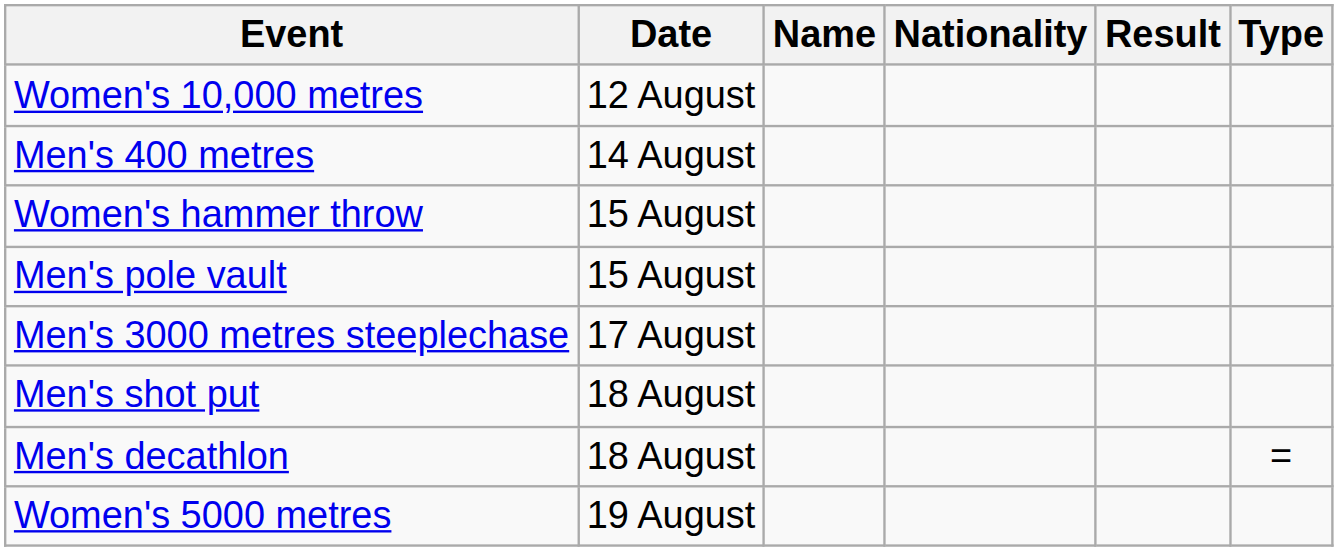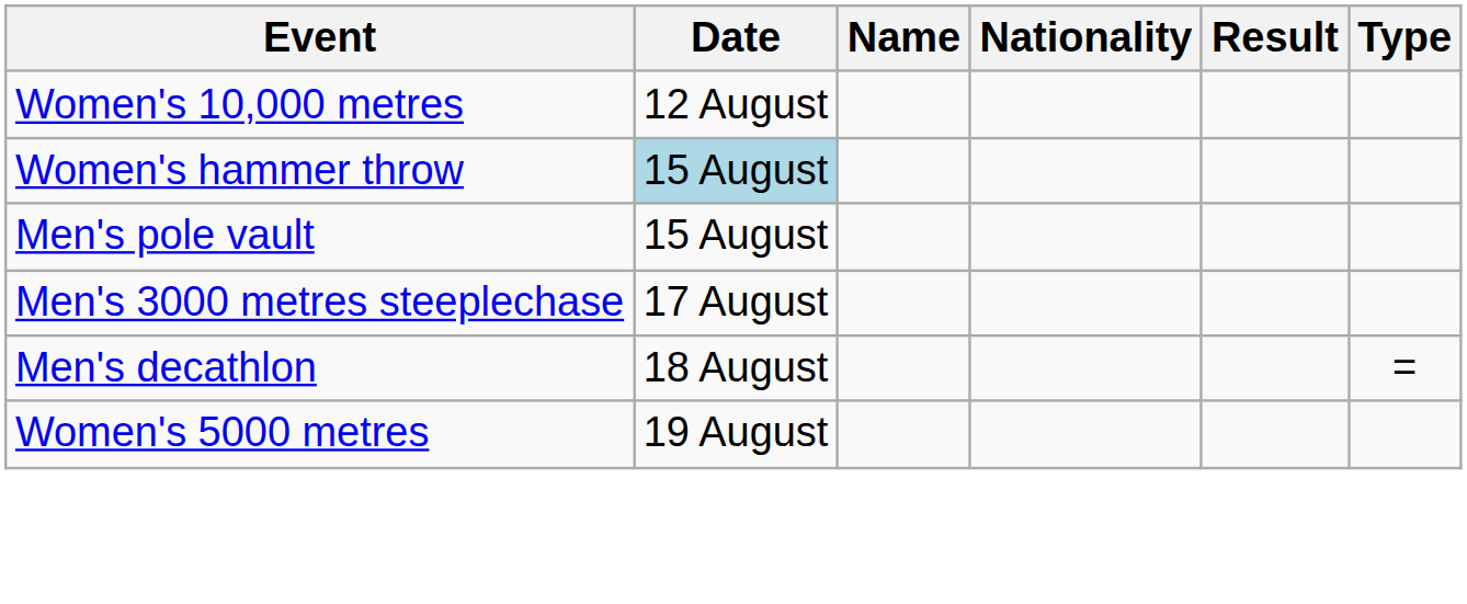- row: Men's 400 metres | 14 August
Women's hammer throw | Date: no background -> lightblue background
- row: Men's shot put | 18 August
